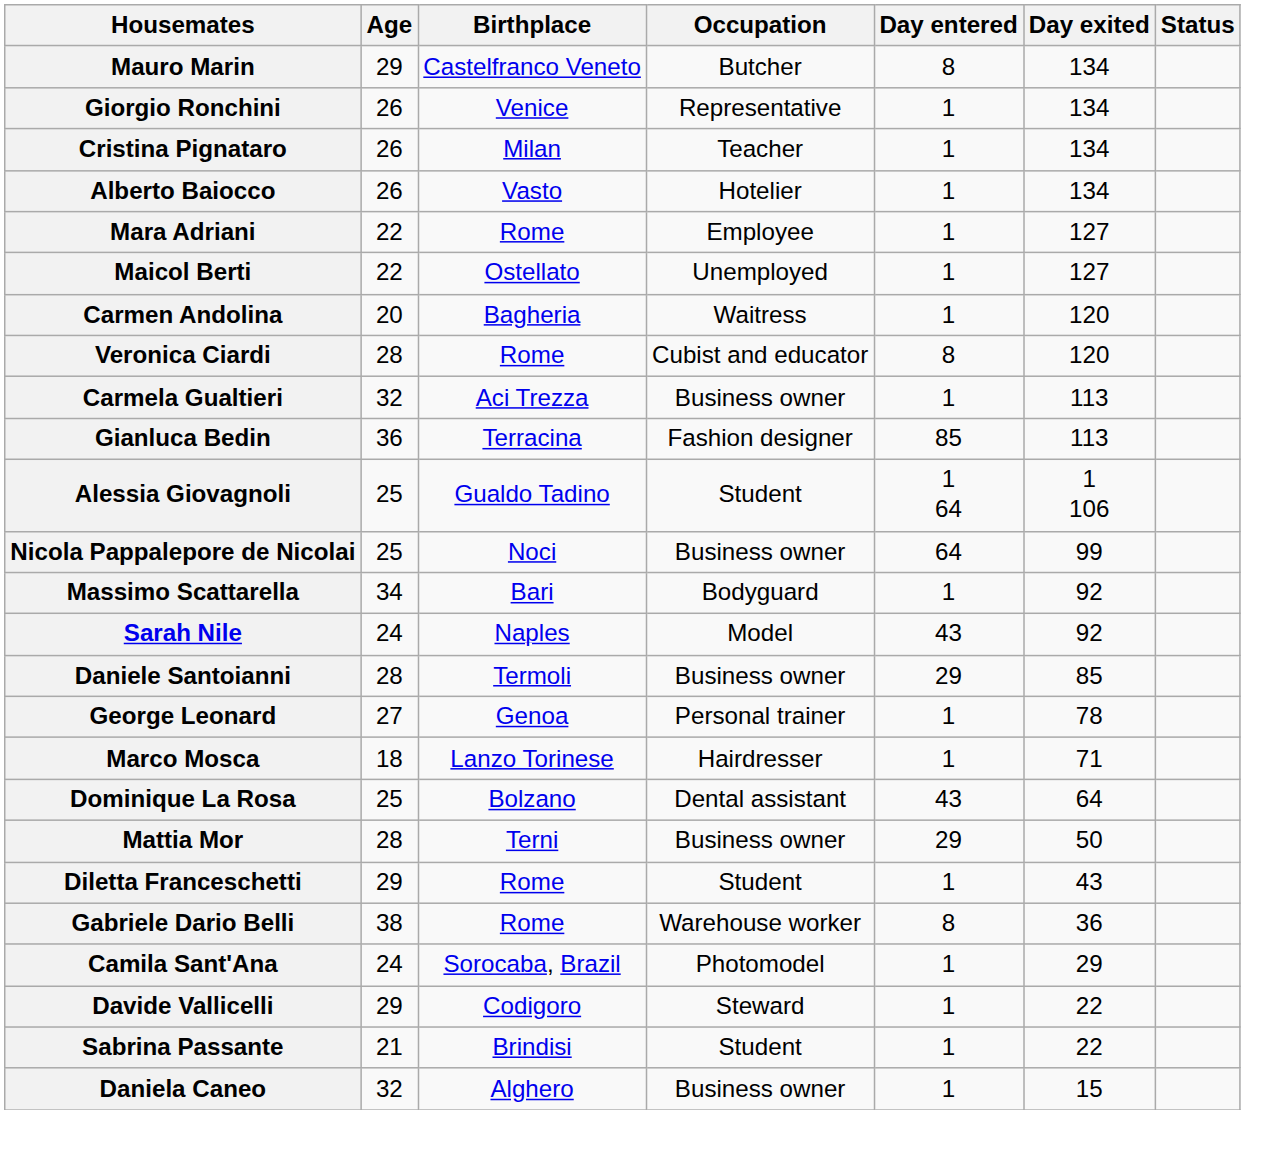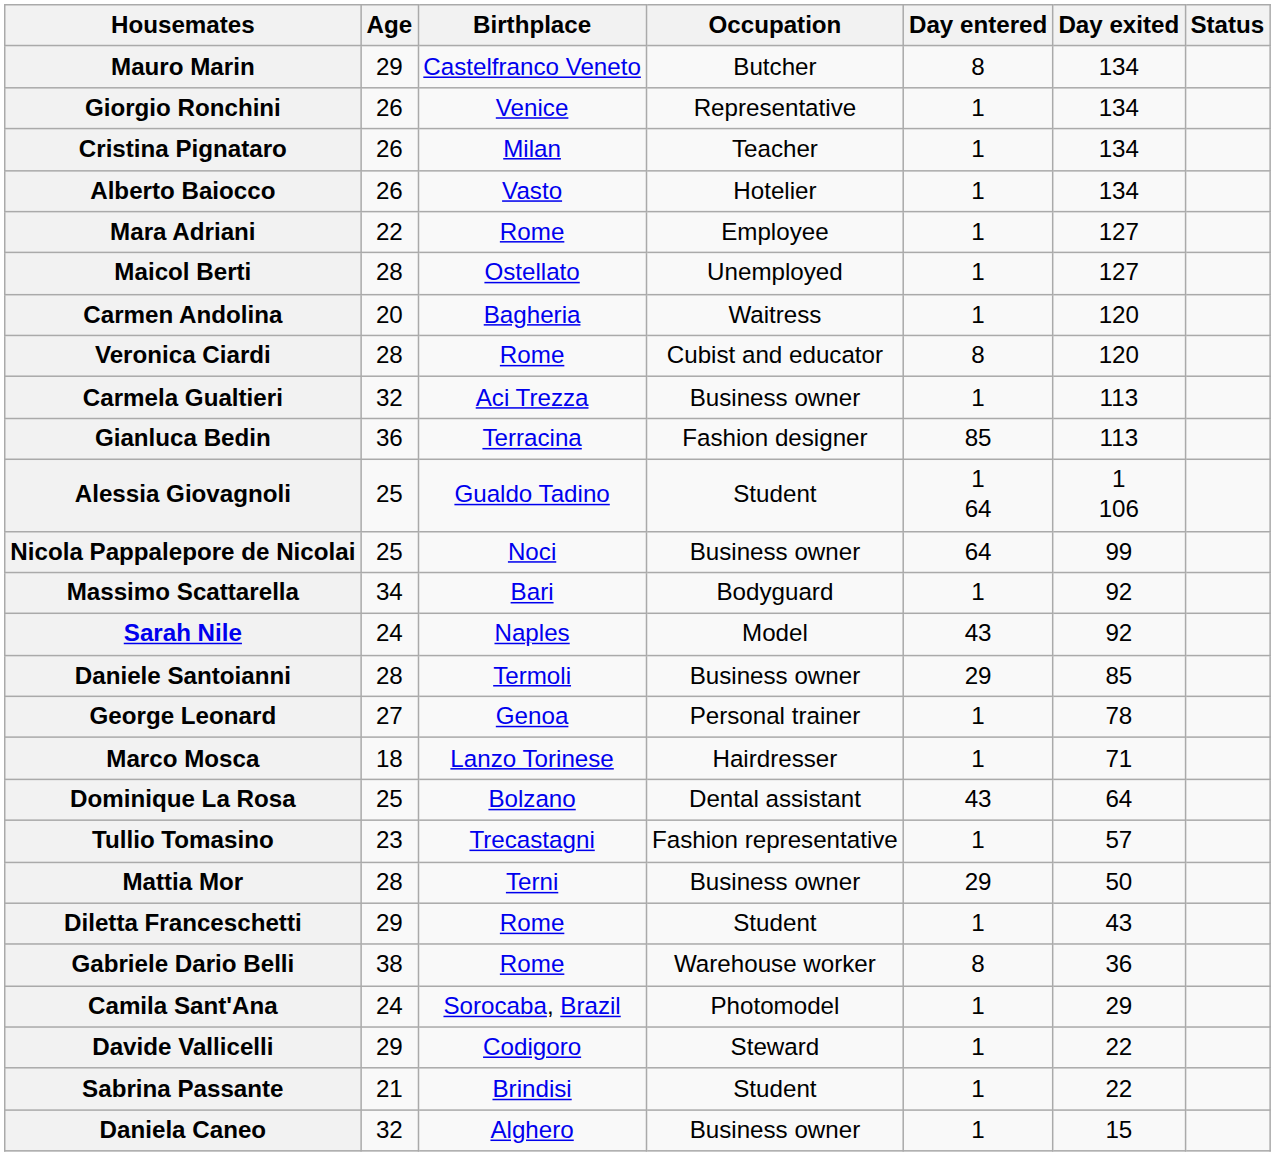Maicol Berti | Age: 22 -> 28
+ row: Tullio Tomasino | 23 | Trecastagni | Fashion representative | 1 | 57
